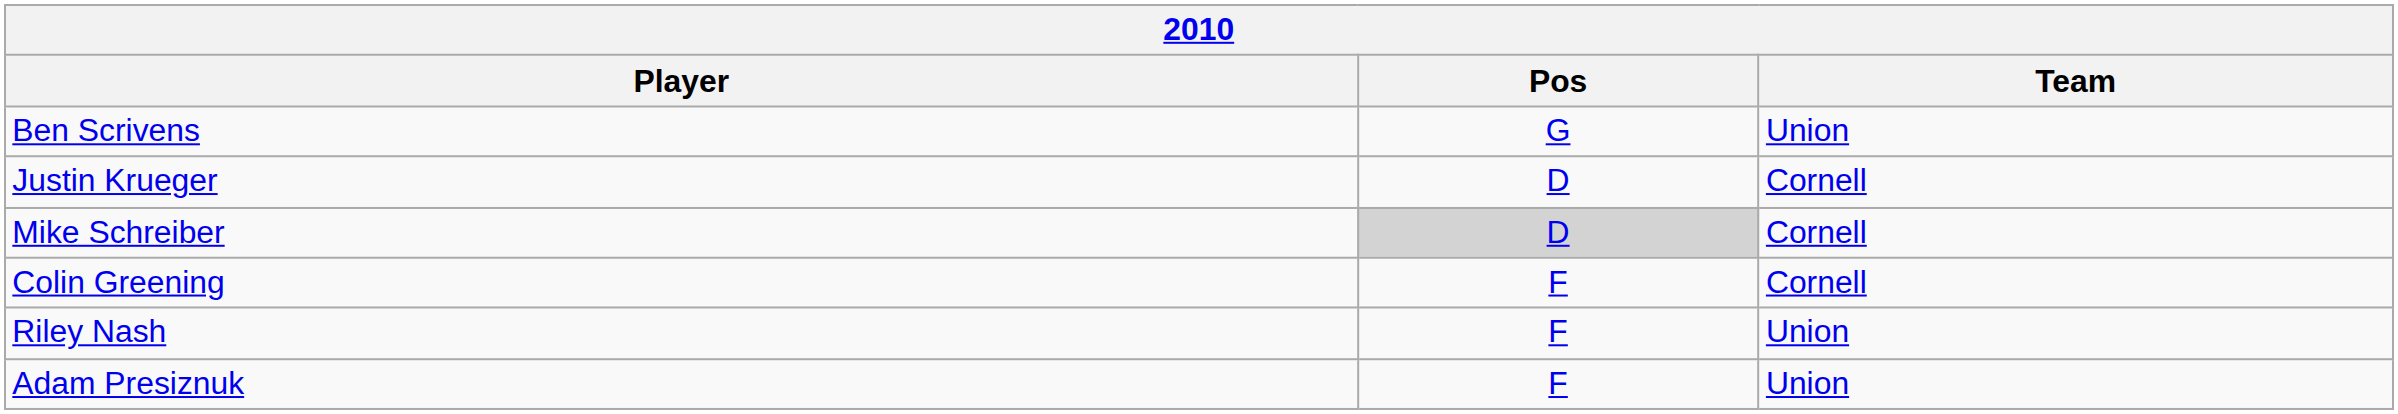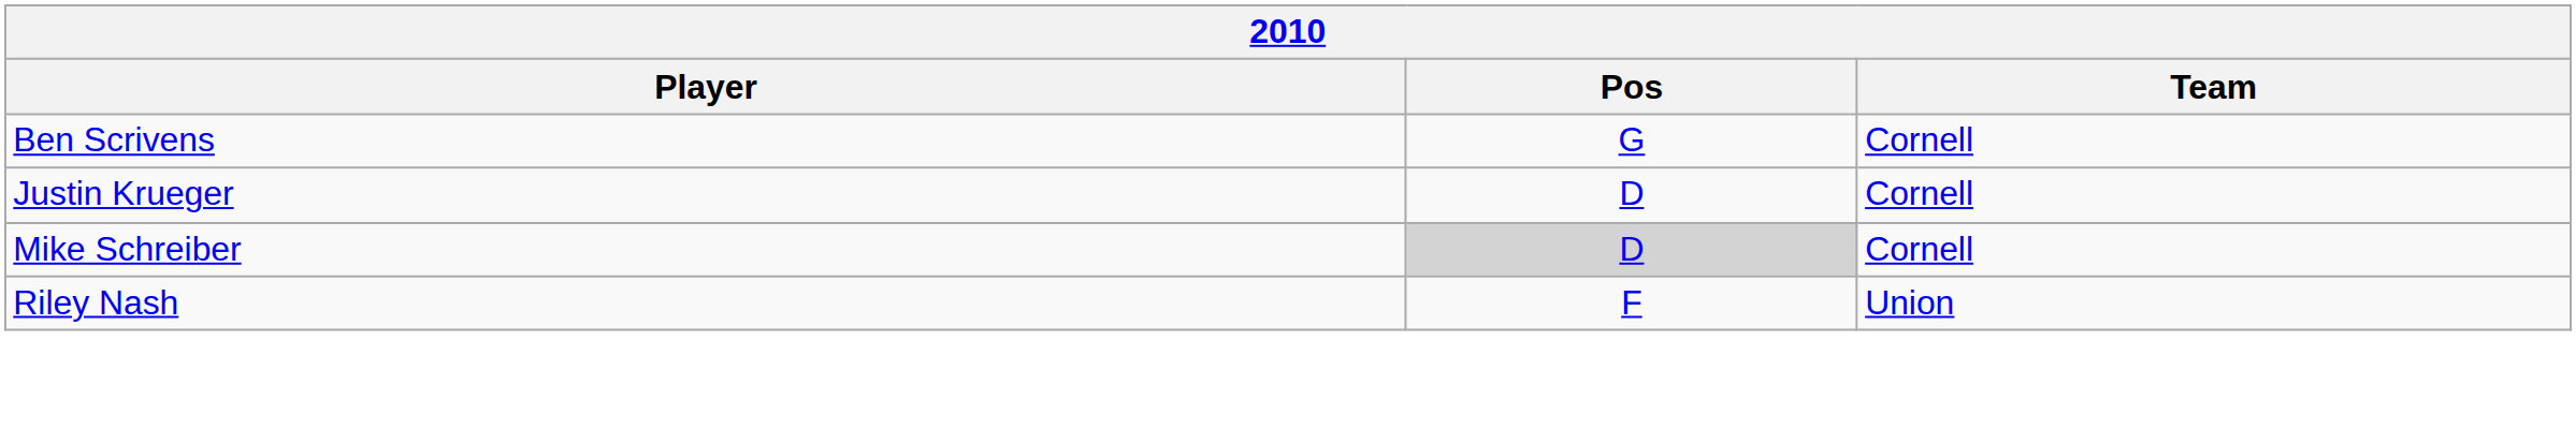Ben Scrivens | Team: Union -> Cornell
- row: Colin Greening | F | Cornell
- row: Adam Presiznuk | F | Union
